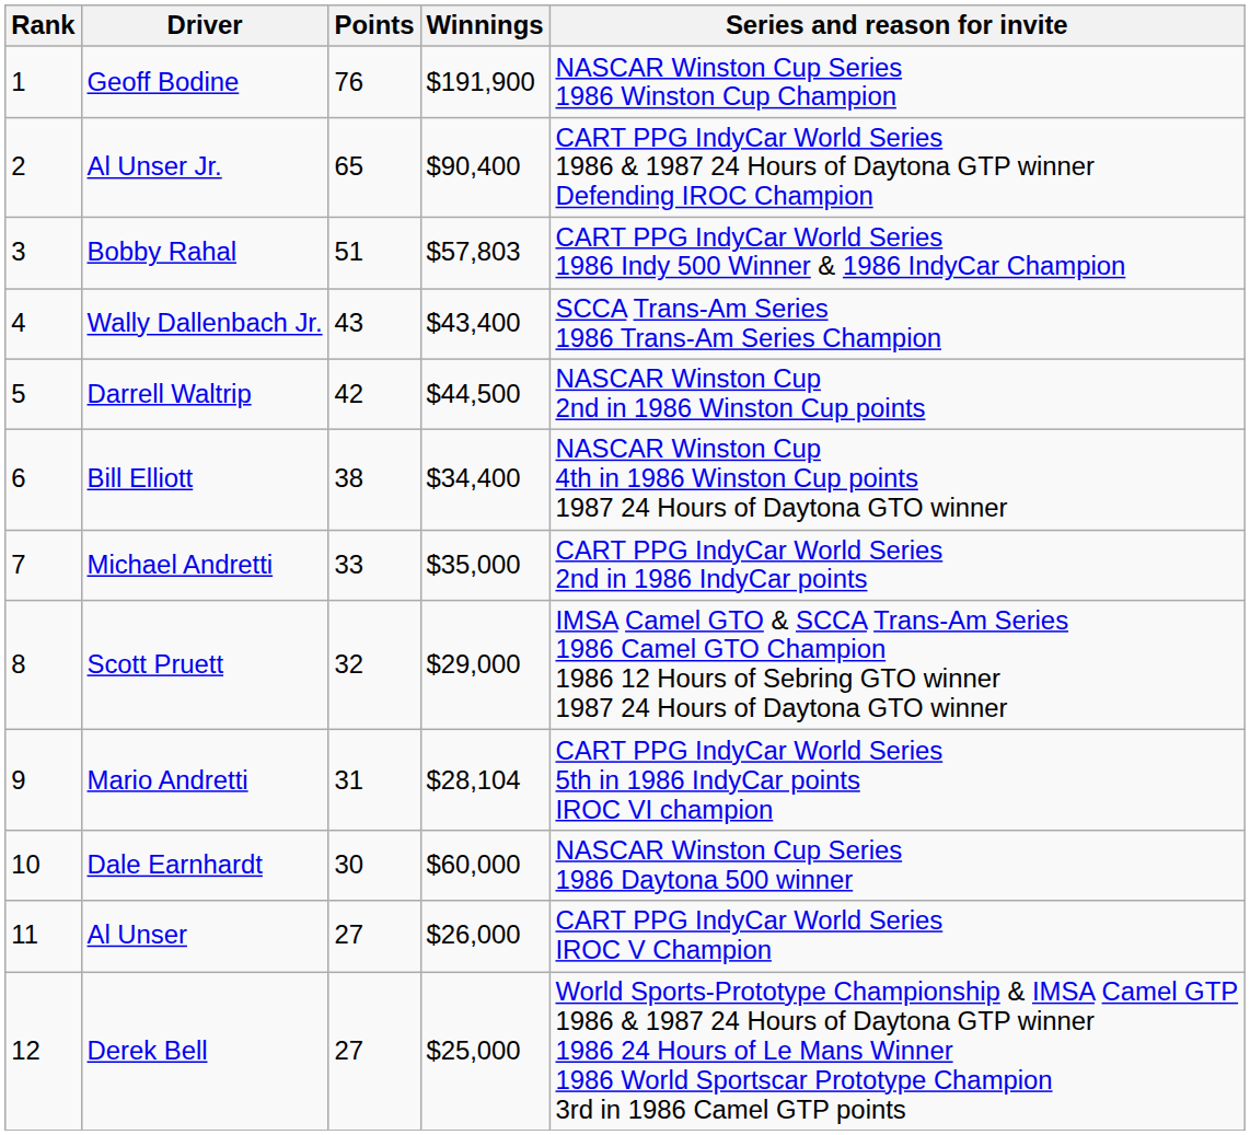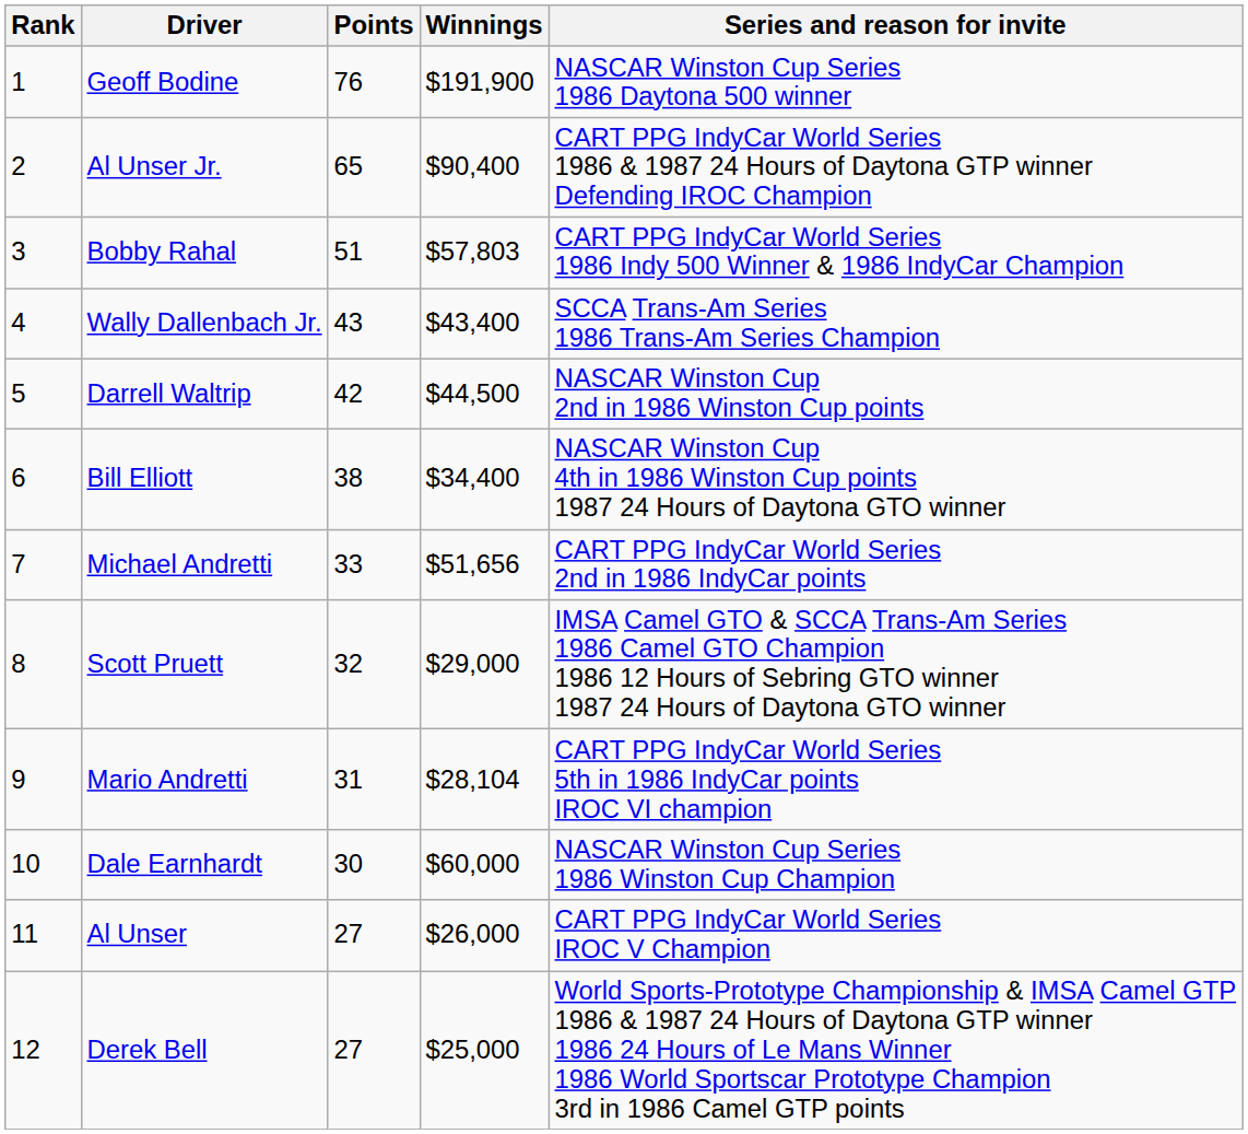Geoff Bodine | Series and reason for invite: NASCAR Winston Cup Series 1986 Winston Cup Champion -> NASCAR Winston Cup Series 1986 Daytona 500 winner
Michael Andretti | Winnings: $35,000 -> $51,656
Dale Earnhardt | Series and reason for invite: NASCAR Winston Cup Series 1986 Daytona 500 winner -> NASCAR Winston Cup Series 1986 Winston Cup Champion
